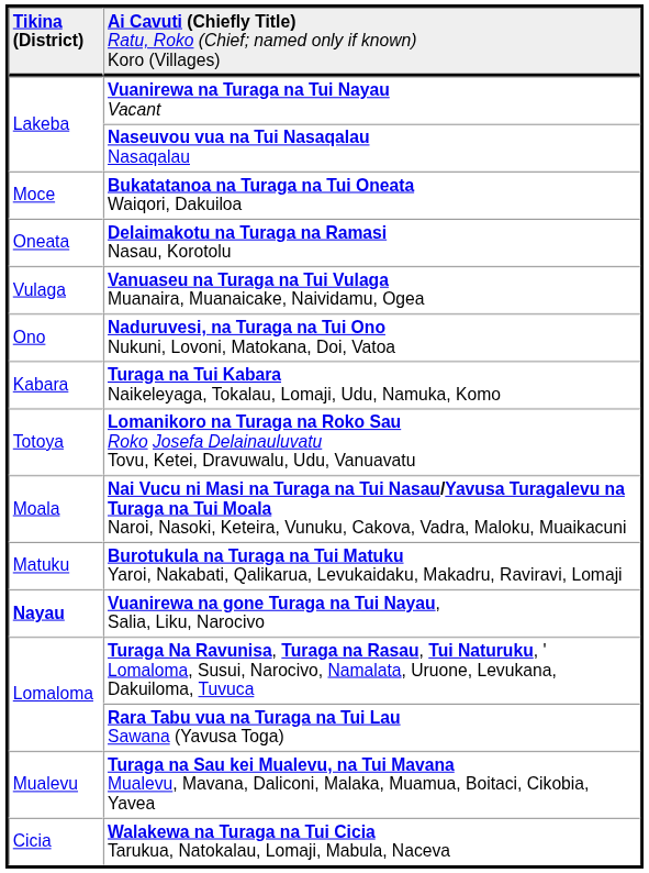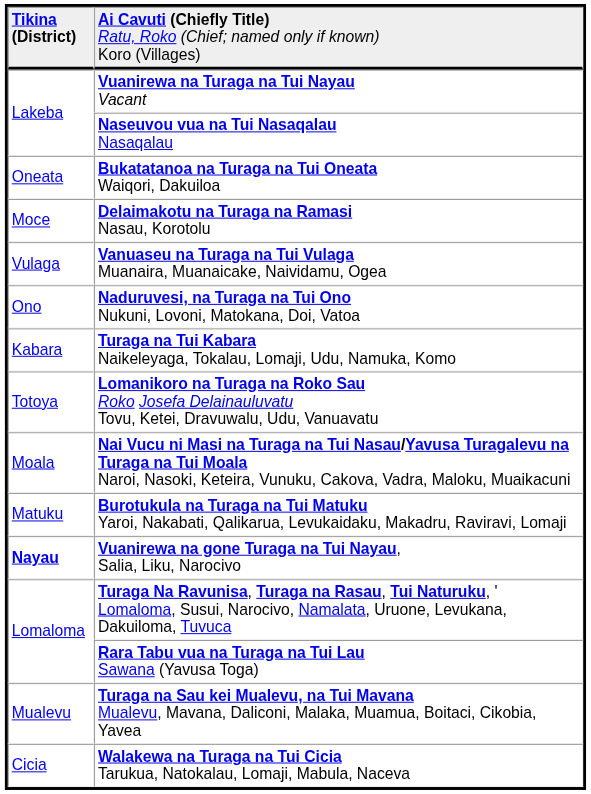Bukatatanoa na Turaga na Tui Oneata Waiqori, Dakuiloa | column 1: Moce -> Oneata
Delaimakotu na Turaga na Ramasi Nasau, Korotolu | column 1: Oneata -> Moce
